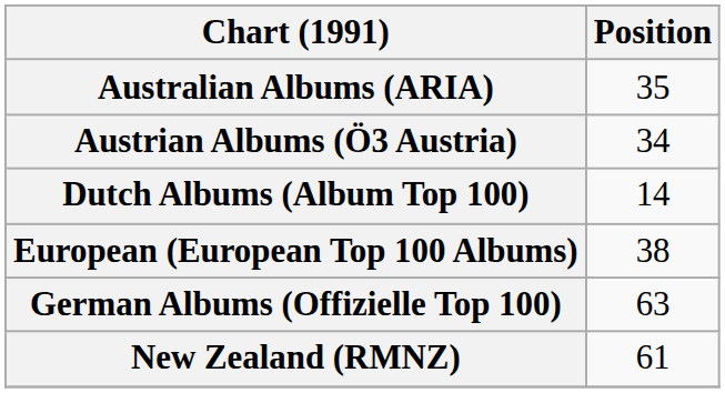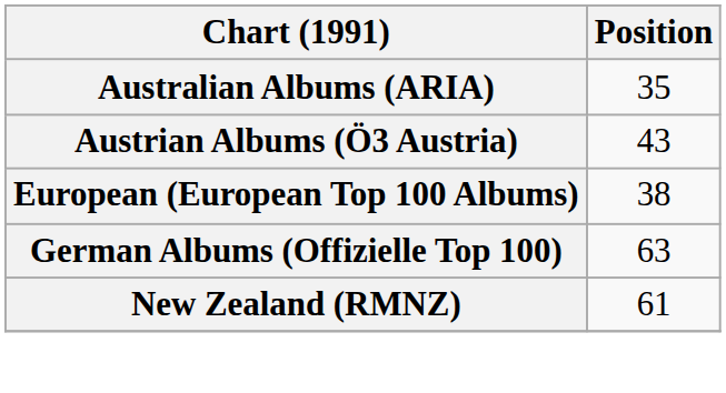Austrian Albums (Ö3 Austria) | Position: 34 -> 43
- row: Dutch Albums (Album Top 100) | 14
